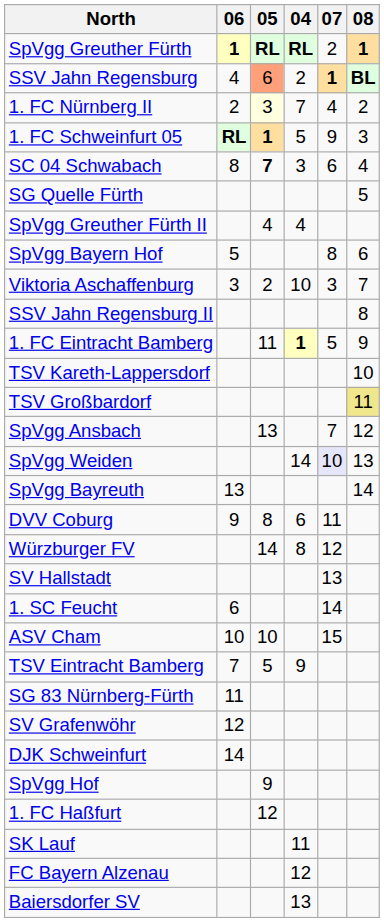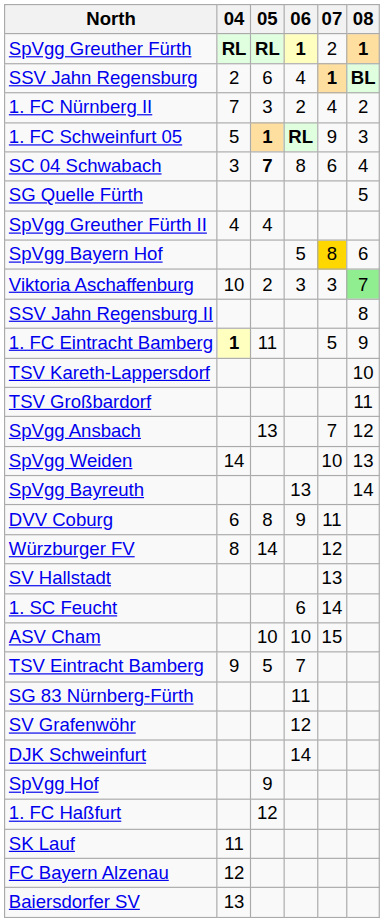columns swapped: 04 <-> 06
SSV Jahn Regensburg | 05: lightsalmon background -> no background
1. FC Nürnberg II | 05: lightyellow background -> no background
SpVgg Bayern Hof | 07: no background -> gold background
Viktoria Aschaffenburg | 08: no background -> lightgreen background
TSV Großbardorf | 08: khaki background -> no background
SpVgg Weiden | 07: lavender background -> no background
